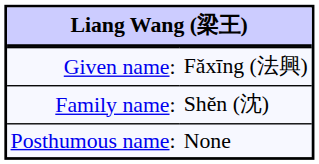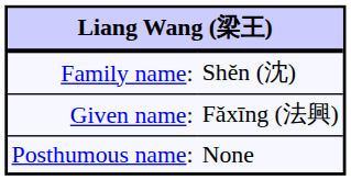rows swapped: Family name: <-> Given name:
